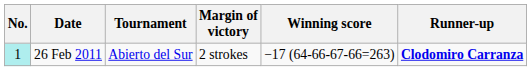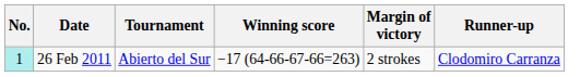columns swapped: Winning score <-> Margin of victory
26 Feb 2011 | Runner-up: bold -> normal
